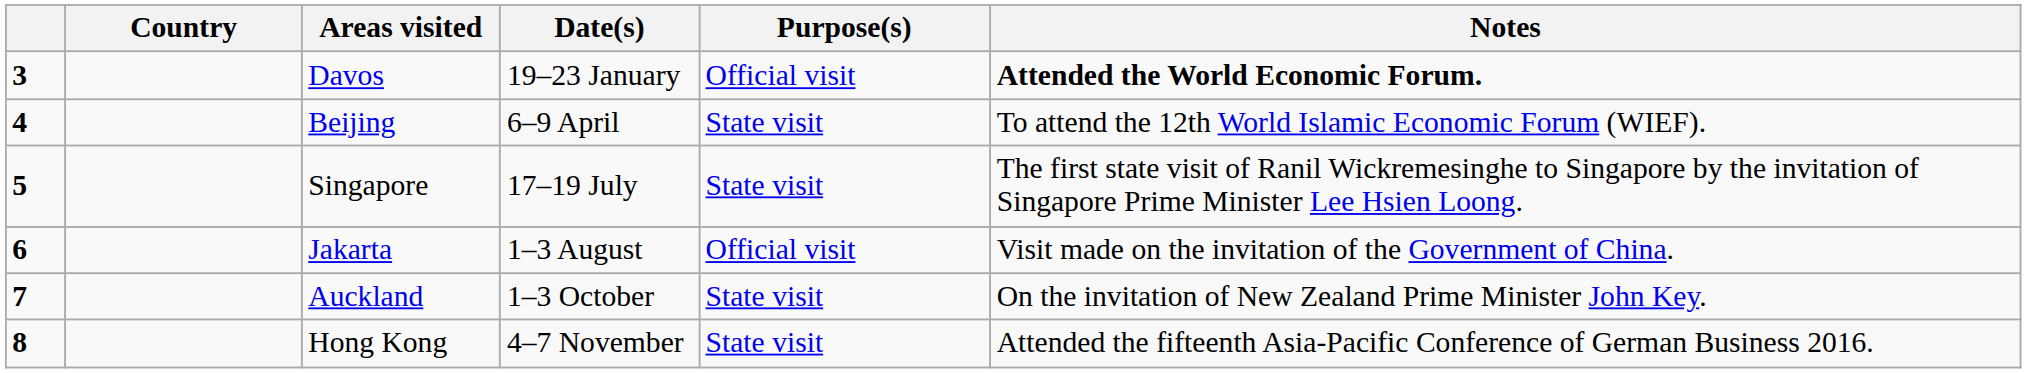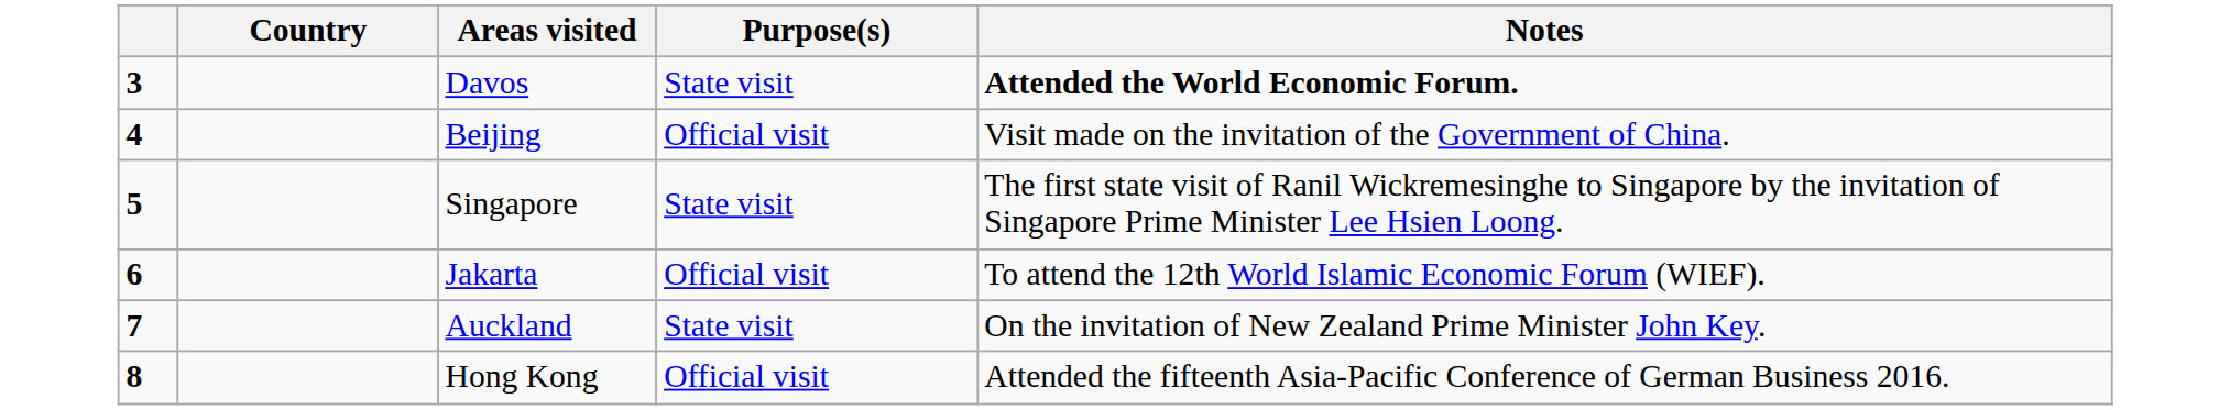- column: Date(s) | 19–23 January | 6–9 April | 17–19 July | 1–3 August | 1–3 October | 4–7 November
Davos | Purpose(s): Official visit -> State visit
Beijing | Purpose(s): State visit -> Official visit
Beijing | Notes: To attend the 12th World Islamic Economic Forum (WIEF). -> Visit made on the invitation of the Government of China.
Jakarta | Notes: Visit made on the invitation of the Government of China. -> To attend the 12th World Islamic Economic Forum (WIEF).
Hong Kong | Purpose(s): State visit -> Official visit
